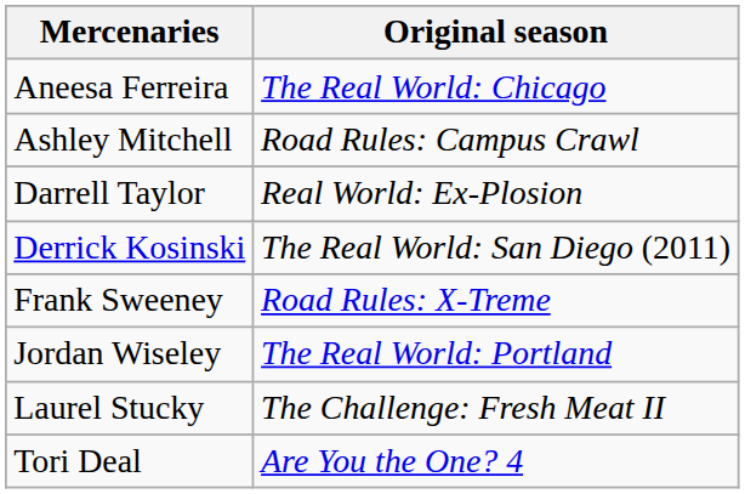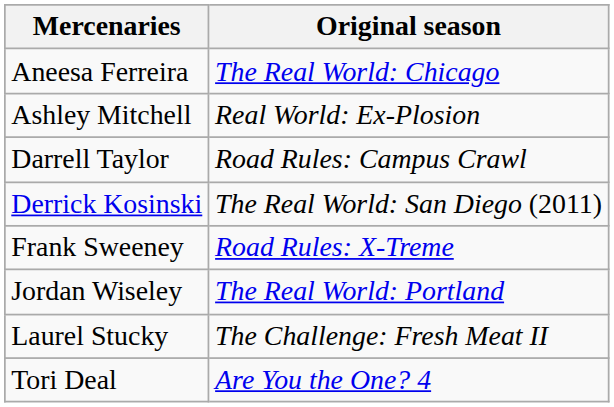Ashley Mitchell | Original season: Road Rules: Campus Crawl -> Real World: Ex-Plosion
Darrell Taylor | Original season: Real World: Ex-Plosion -> Road Rules: Campus Crawl
